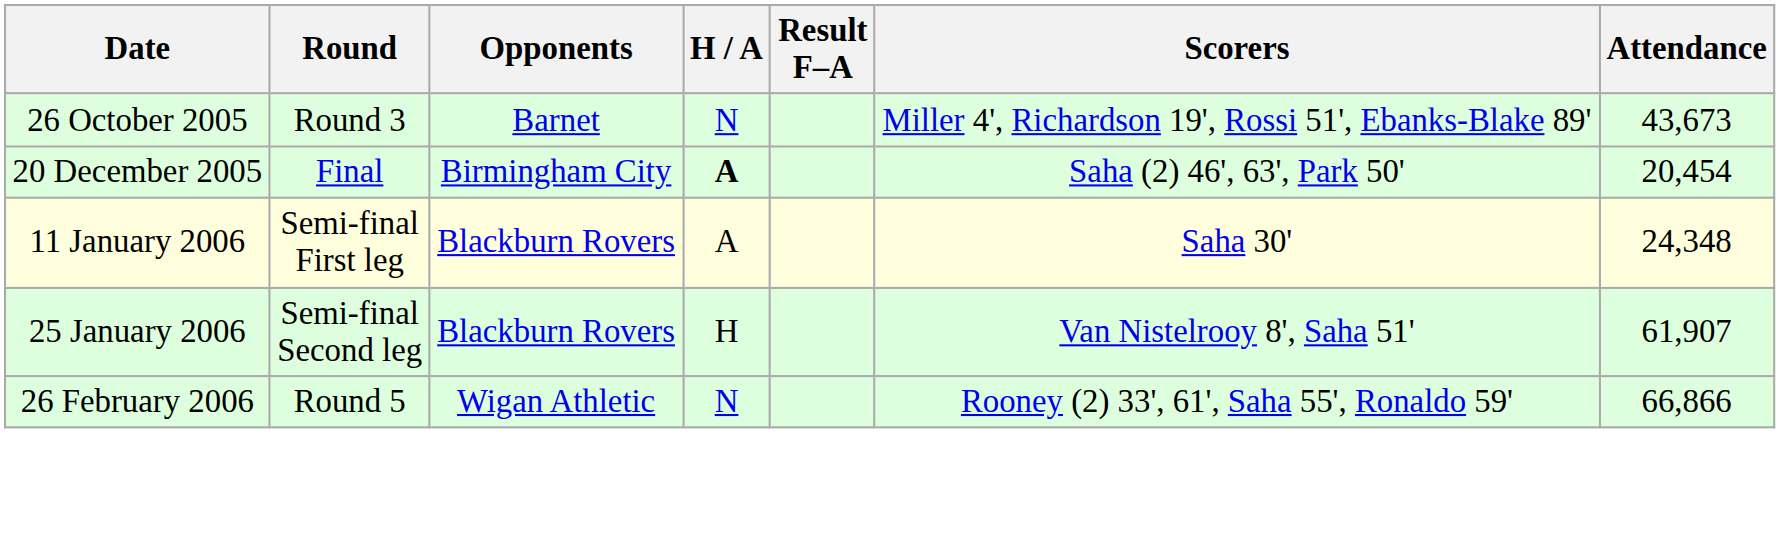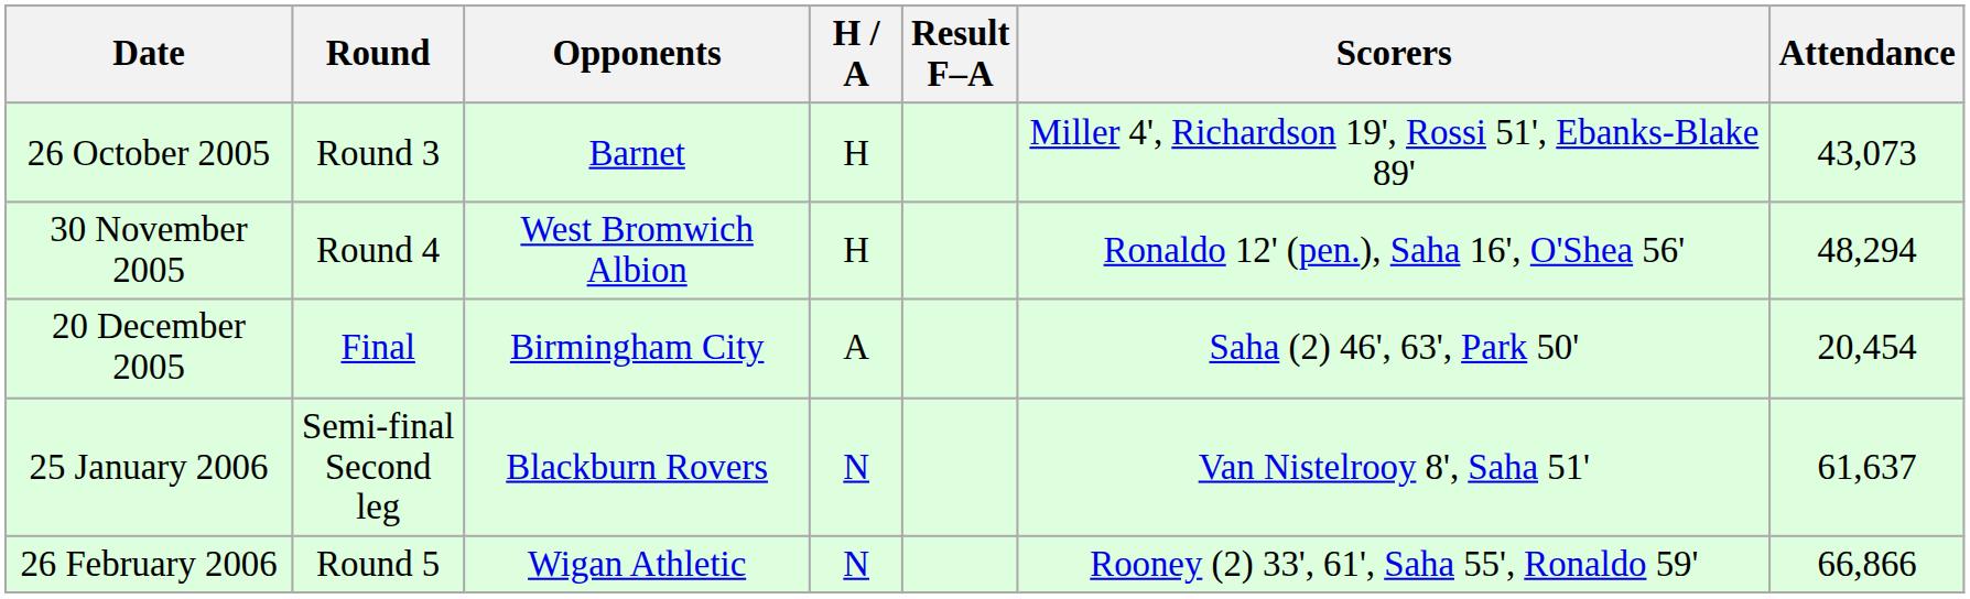26 October 2005 | H / A: N -> H
26 October 2005 | Attendance: 43,673 -> 43,073
+ row: 30 November 2005 | Round 4 | West Bromwich Albion | H | Ronaldo 12' (pen.), Saha 16', O'Shea 56' | 48,294
20 December 2005 | H / A: bold -> normal
- row: 11 January 2006 | Semi-final First leg | Blackburn Rovers | A | Saha 30' | 24,348
25 January 2006 | H / A: H -> N
25 January 2006 | Attendance: 61,907 -> 61,637
